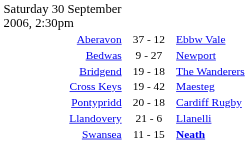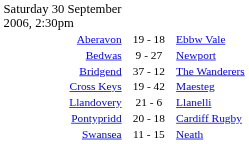Aberavon | column 2: 37 - 12 -> 19 - 18
Bridgend | column 2: 19 - 18 -> 37 - 12
rows swapped: Llandovery <-> Pontypridd
Swansea | column 3: bold -> normal
